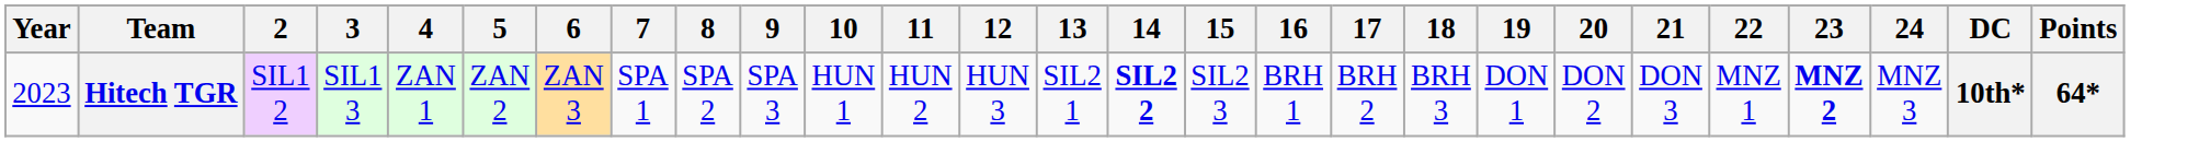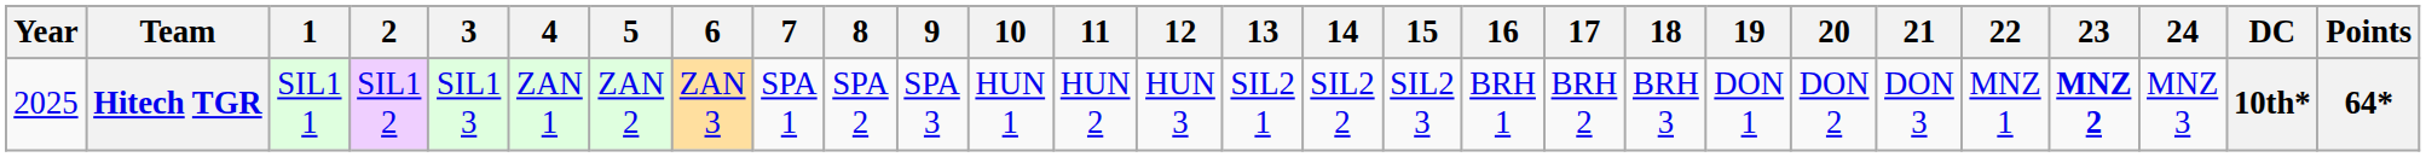+ column: 1 | SIL1 1
Hitech TGR | Year: 2023 -> 2025
Hitech TGR | 14: bold -> normal
